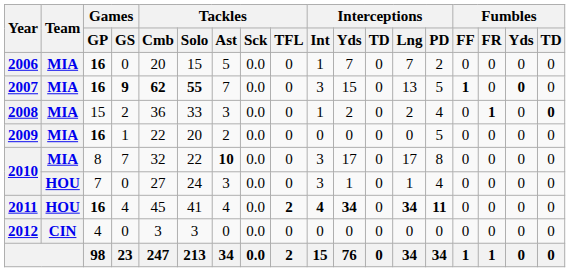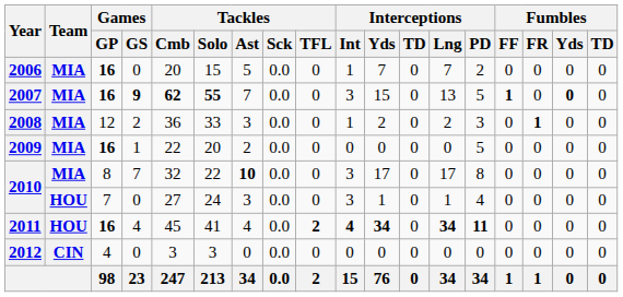2008 | Games / GP: 15 -> 12
2008 | Interceptions / PD: 4 -> 3
2008 | Fumbles / TD: bold -> normal
